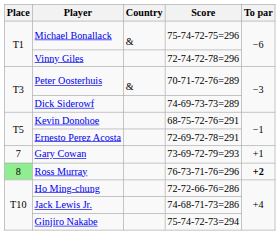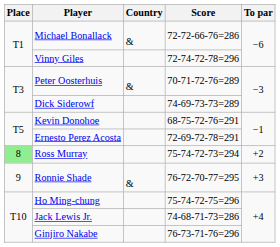Michael Bonallack | Score: 75-74-72-75=296 -> 72-72-66-76=286
- row: 7 | Gary Cowan | 73-69-72-79=293 | +1
Ross Murray | Score: 76-73-71-76=296 -> 75-74-72-73=294
Ross Murray | To par: bold -> normal
+ row: 9 | Ronnie Shade | & | 76-72-70-77=295 | +3
Ho Ming-chung | Score: 72-72-66-76=286 -> 75-74-72-75=296
Ginjiro Nakabe | Score: 75-74-72-73=294 -> 76-73-71-76=296
